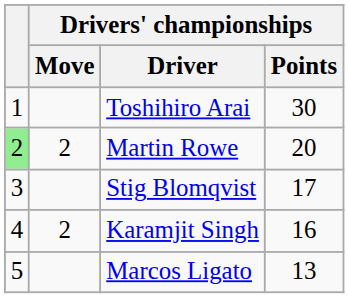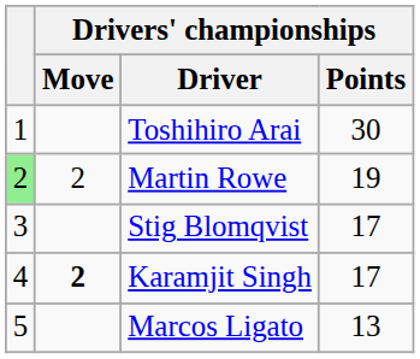Martin Rowe | Drivers' championships / Points: 20 -> 19
Karamjit Singh | Drivers' championships / Move: normal -> bold
Karamjit Singh | Drivers' championships / Points: 16 -> 17
